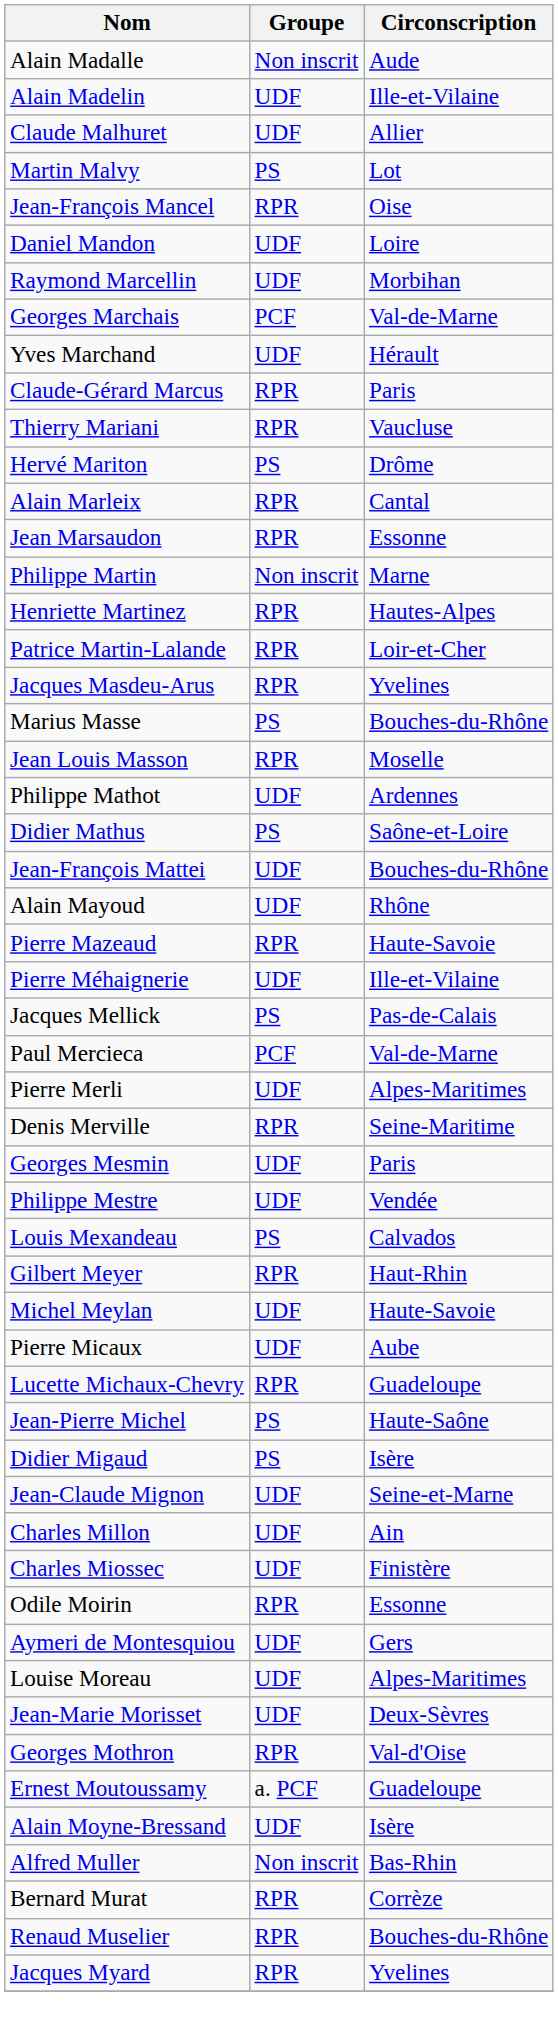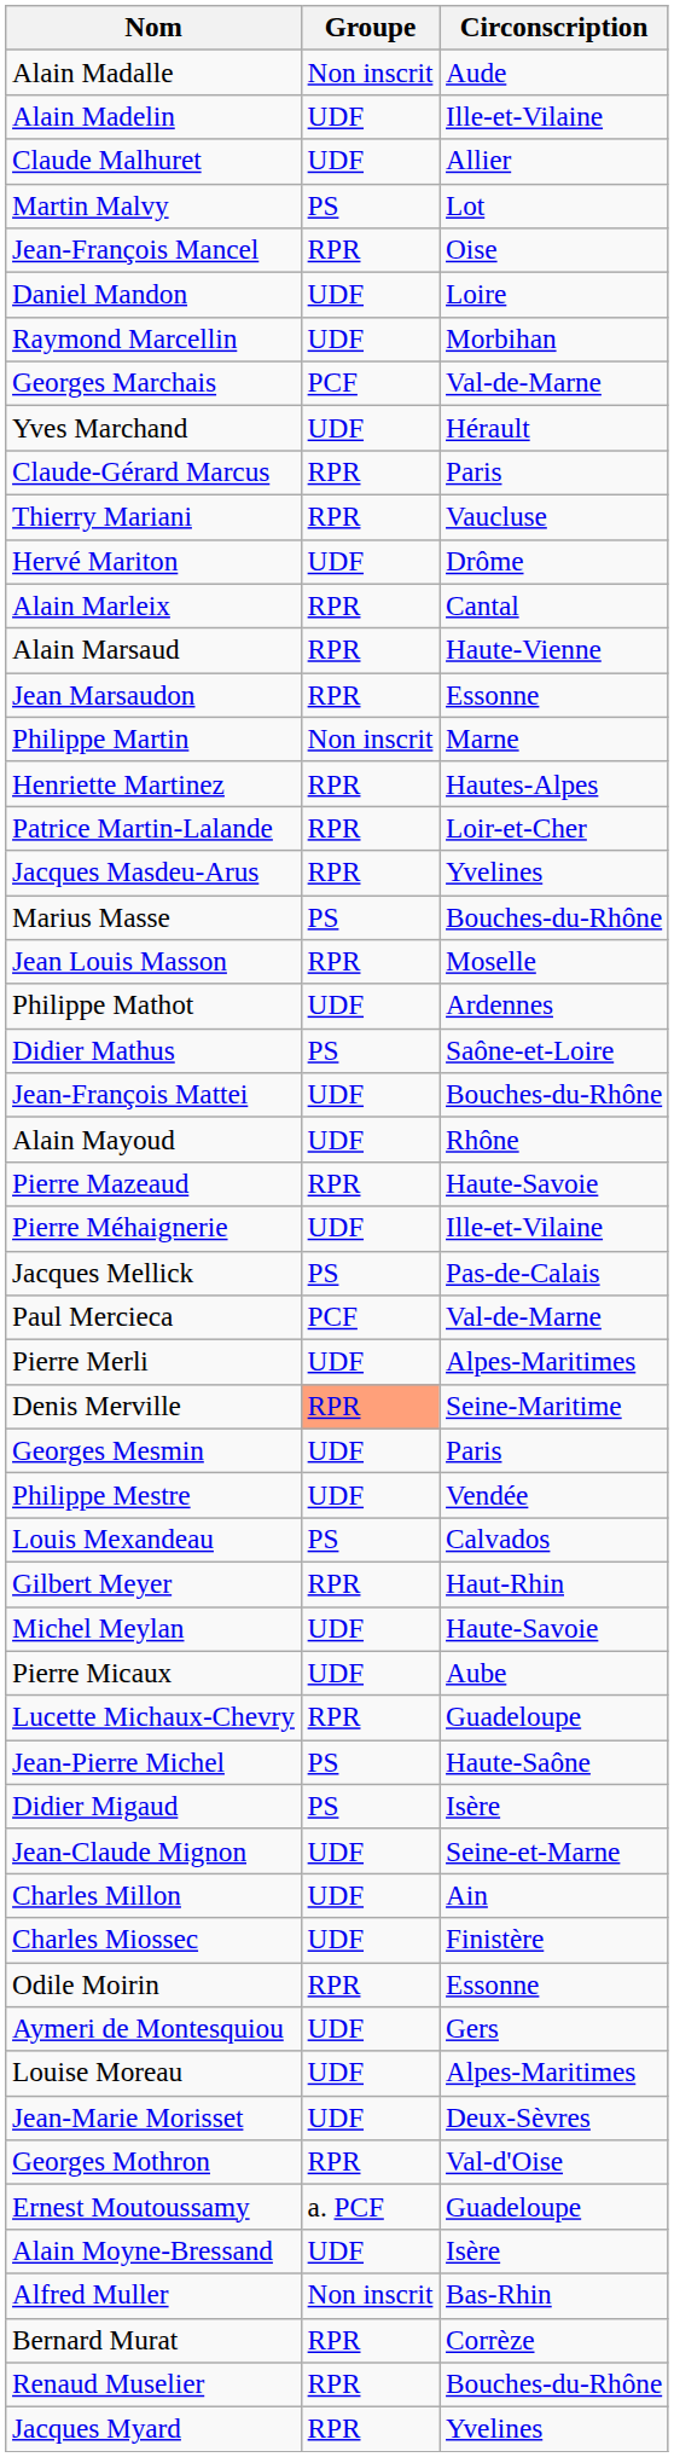Hervé Mariton | Groupe: PS -> UDF
+ row: Alain Marsaud | RPR | Haute-Vienne
Denis Merville | Groupe: no background -> lightsalmon background
